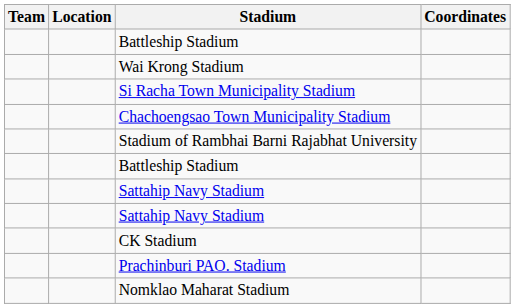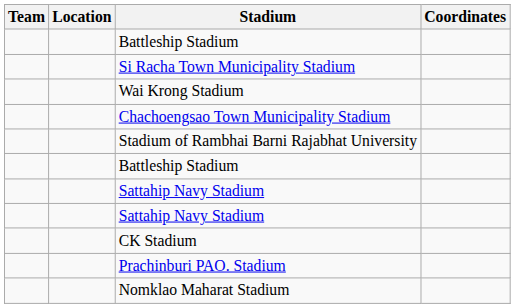rows swapped: Wai Krong Stadium <-> Si Racha Town Municipality Stadium
